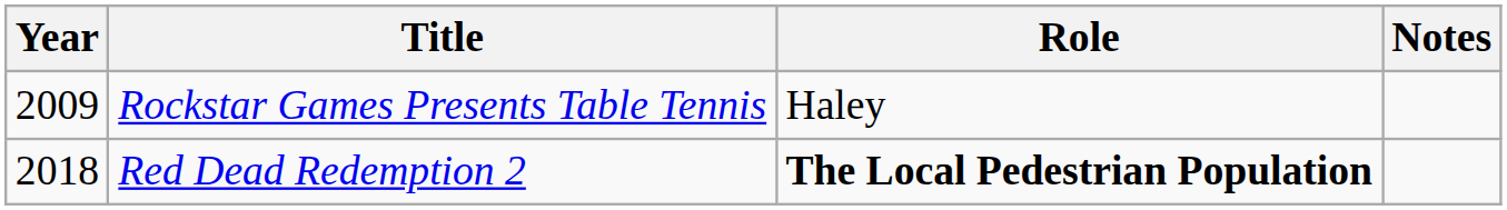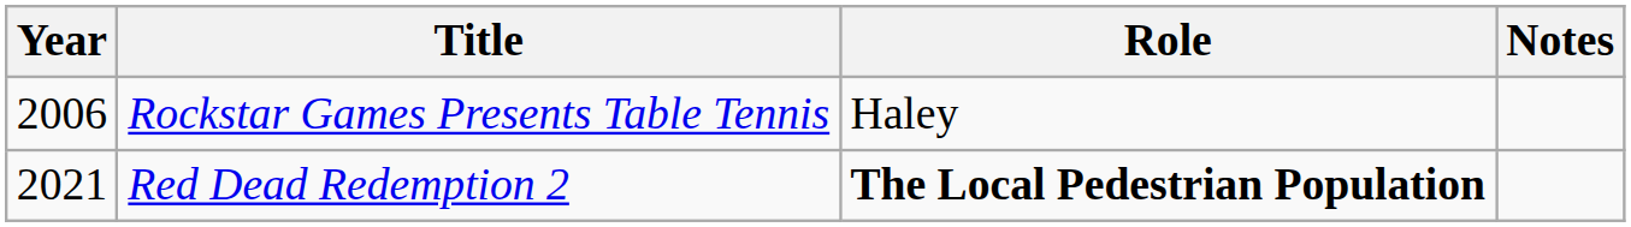Rockstar Games Presents Table Tennis | Year: 2009 -> 2006
Red Dead Redemption 2 | Year: 2018 -> 2021
